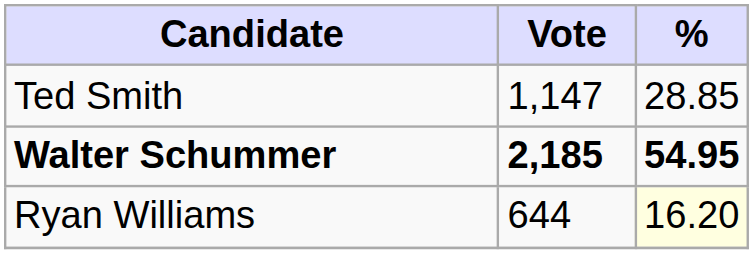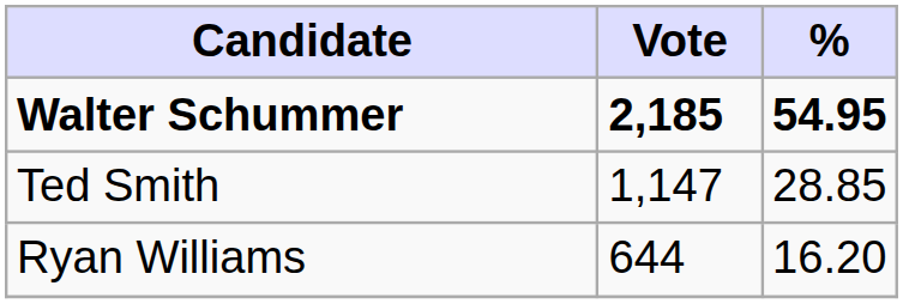rows swapped: Walter Schummer <-> Ted Smith
Ryan Williams | %: lightyellow background -> no background
